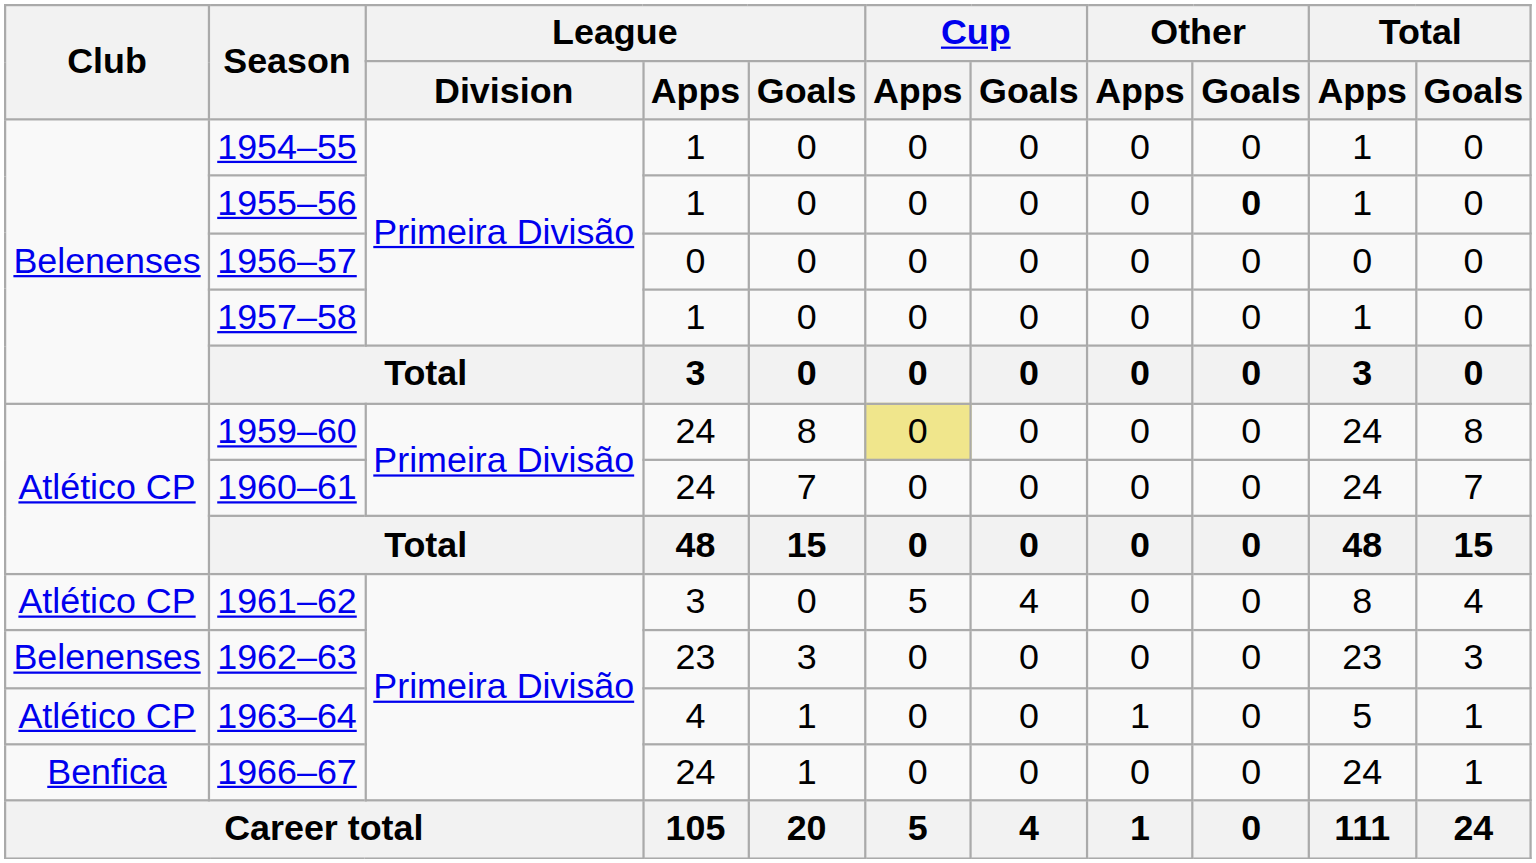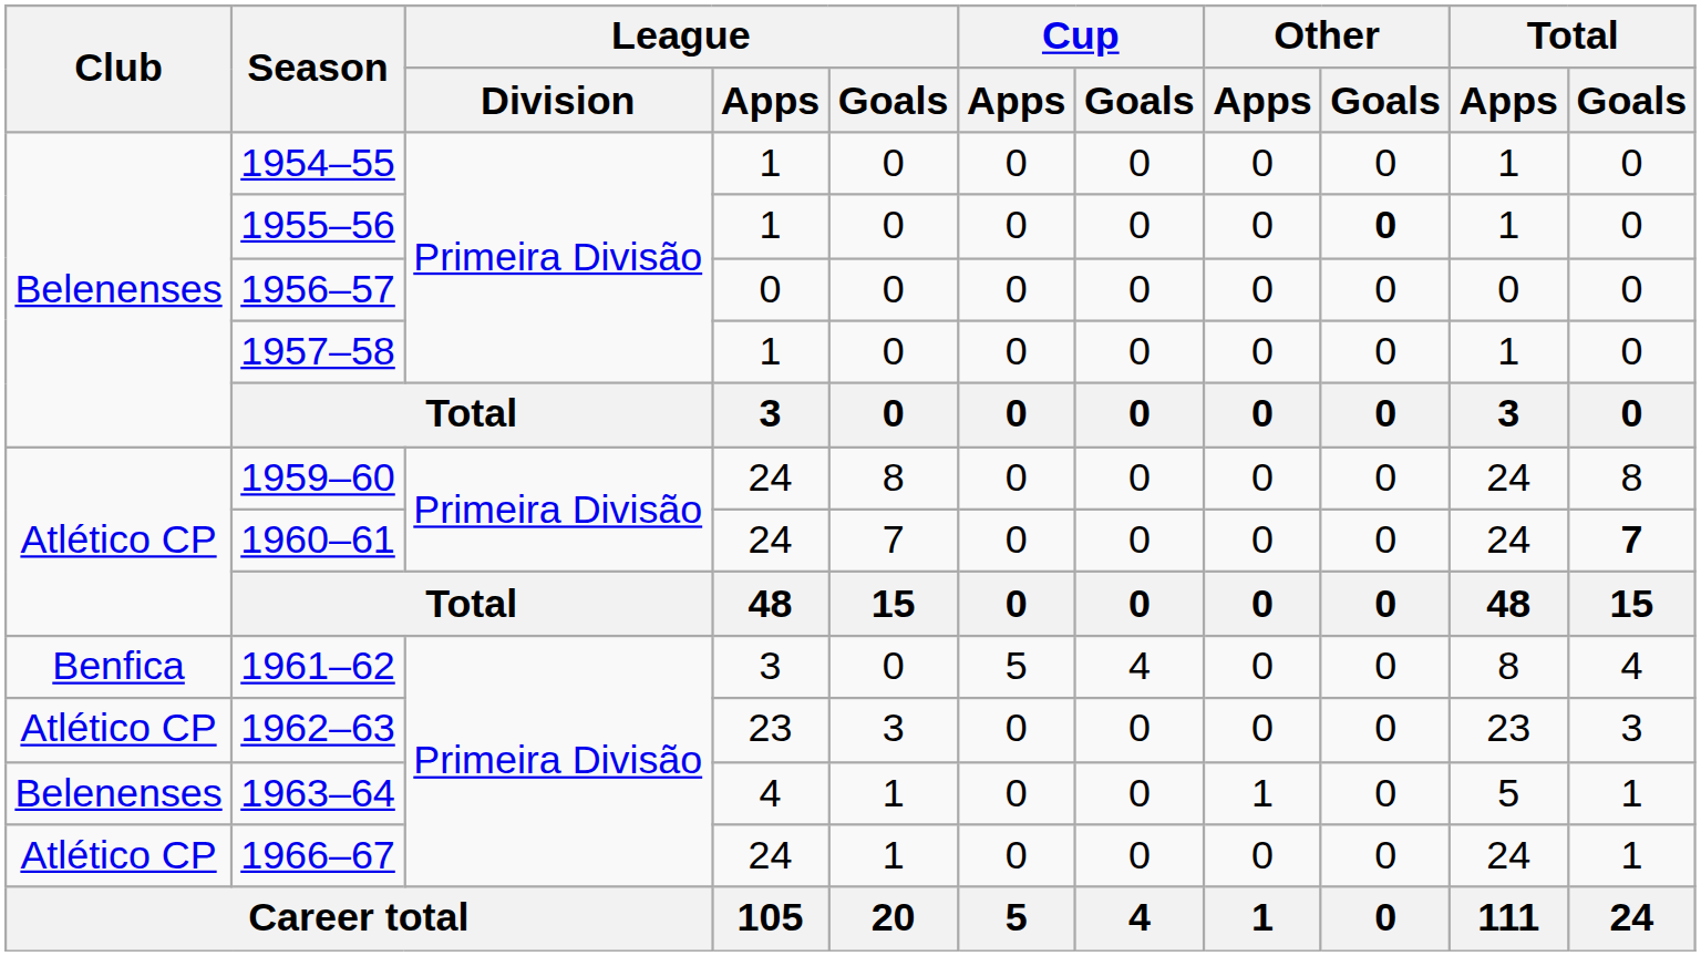1959–60 | Cup / Apps: khaki background -> no background
1960–61 | Total / Goals: normal -> bold
1961–62 | Club: Atlético CP -> Benfica
1962–63 | Club: Belenenses -> Atlético CP
1963–64 | Club: Atlético CP -> Belenenses
1966–67 | Club: Benfica -> Atlético CP
